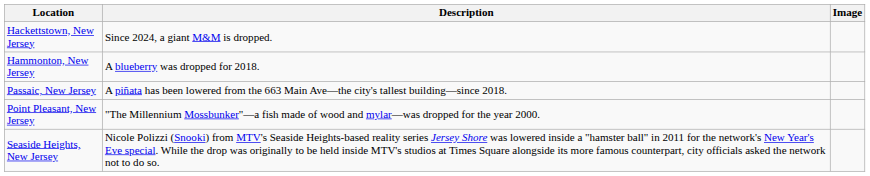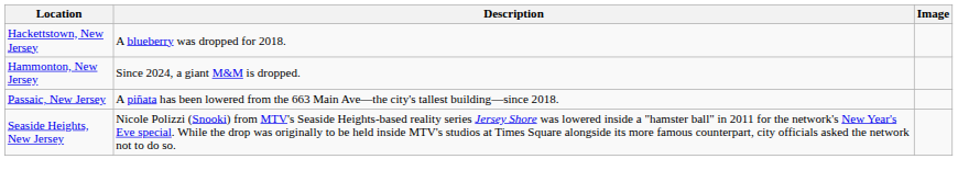Hackettstown, New Jersey | Description: Since 2024, a giant M&M is dropped. -> A blueberry was dropped for 2018.
Hammonton, New Jersey | Description: A blueberry was dropped for 2018. -> Since 2024, a giant M&M is dropped.
- row: Point Pleasant, New Jersey | "The Millennium Mossbunker"—a fish made of wood and mylar—was dropped for the year 2000.
